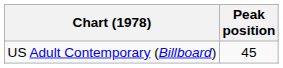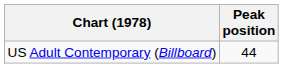US Adult Contemporary (Billboard) | Peak position: 45 -> 44
